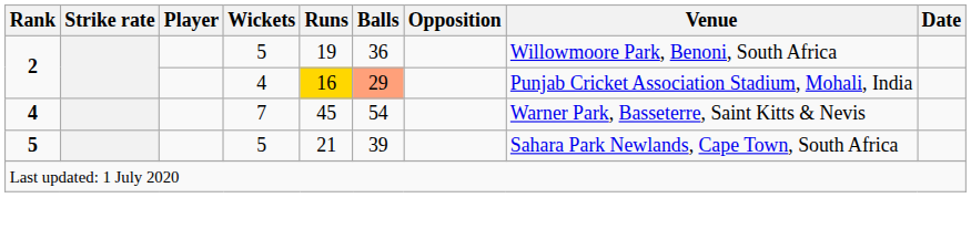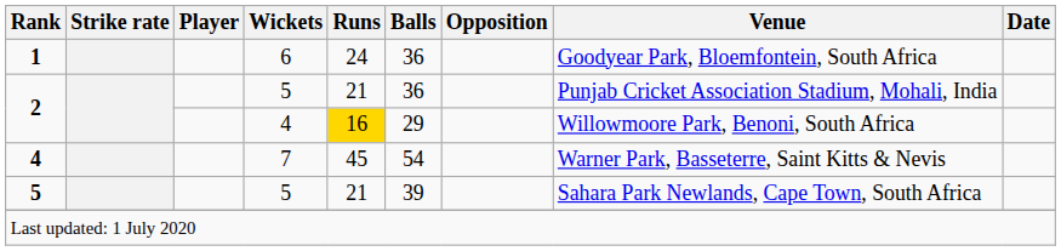+ row: 1 | 6 | 24 | 36 | Goodyear Park, Bloemfontein, South Africa
2 / 5 | Runs: 19 -> 21
2 / 5 | Venue: Willowmoore Park, Benoni, South Africa -> Punjab Cricket Association Stadium, Mohali, India
2 / 4 | Balls: lightsalmon background -> no background
2 / 4 | Venue: Punjab Cricket Association Stadium, Mohali, India -> Willowmoore Park, Benoni, South Africa
